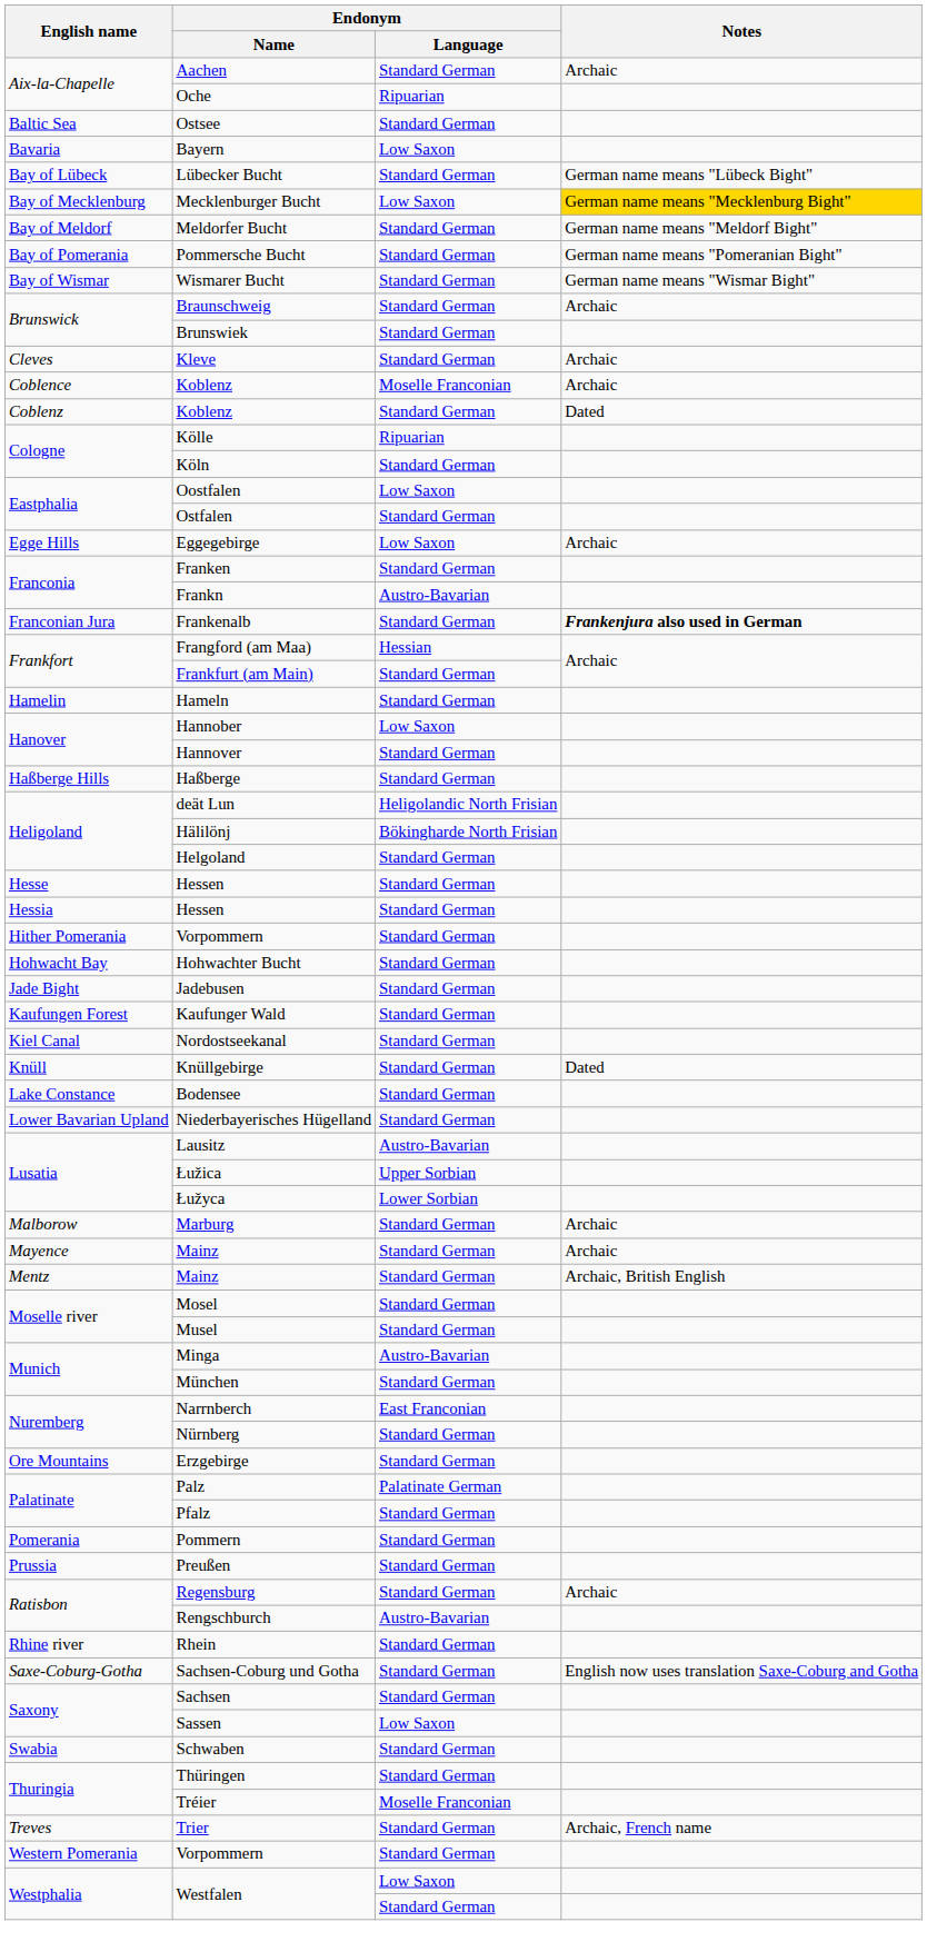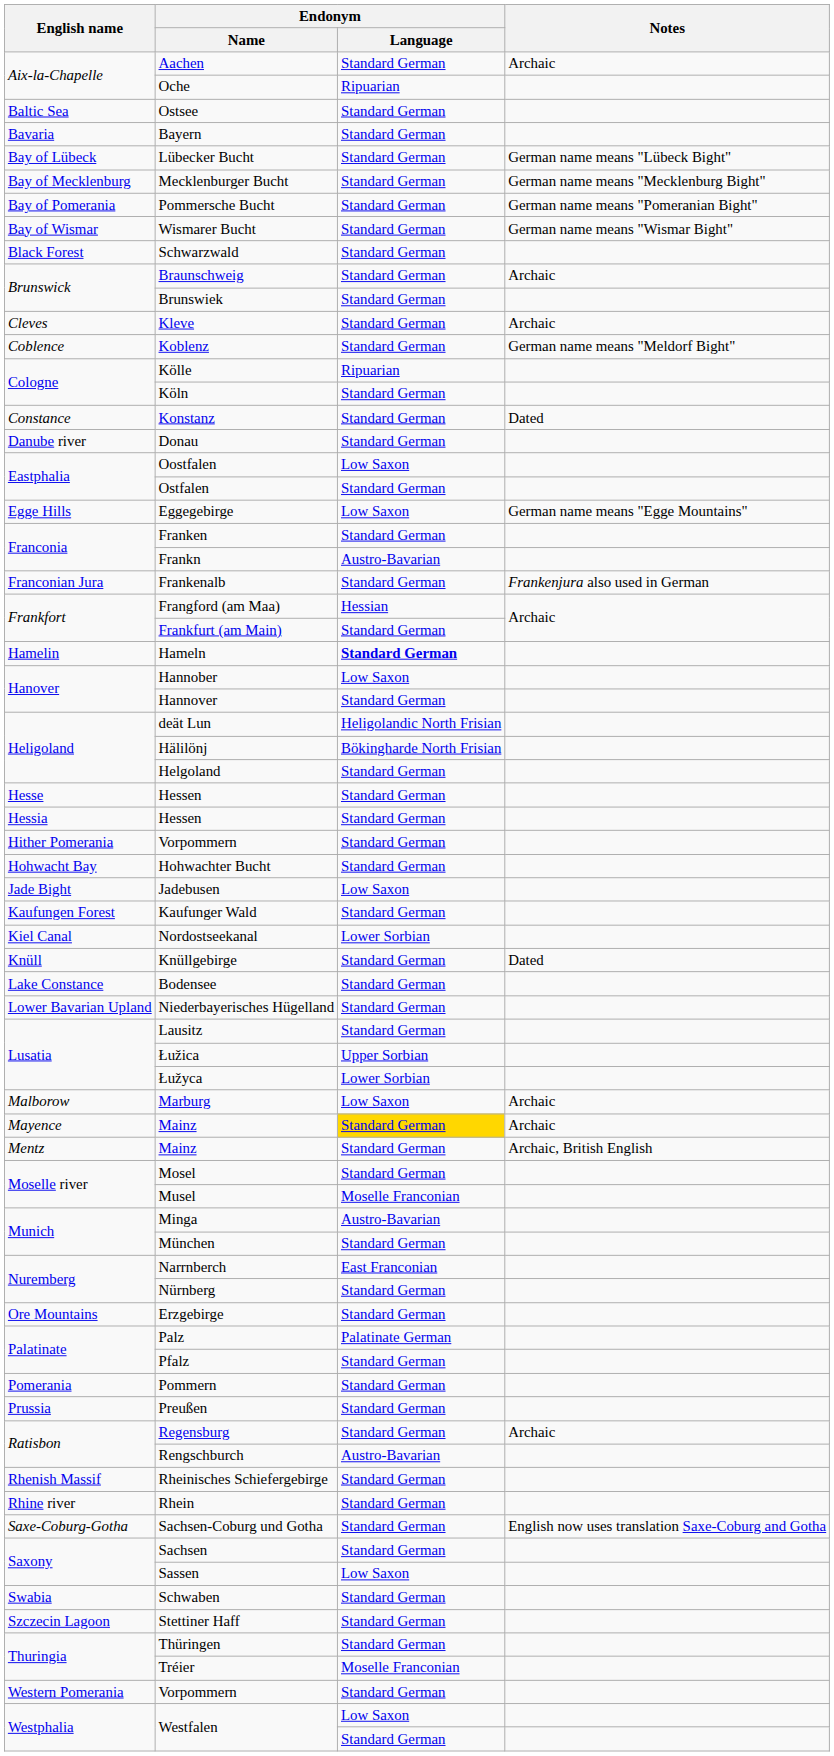Bayern | Endonym / Language: Low Saxon -> Standard German
Mecklenburger Bucht | Endonym / Language: Low Saxon -> Standard German
Mecklenburger Bucht | Notes: gold background -> no background
- row: Bay of Meldorf | Meldorfer Bucht | Standard German | German name means "Meldorf Bight"
+ row: Black Forest | Schwarzwald | Standard German
Coblence / Koblenz | Endonym / Language: Moselle Franconian -> Standard German
Coblence / Koblenz | Notes: Archaic -> German name means "Meldorf Bight"
- row: Coblenz | Koblenz | Standard German | Dated
+ row: Constance | Konstanz | Standard German | Dated
+ row: Danube river | Donau | Standard German
Eggegebirge | Notes: Archaic -> German name means "Egge Mountains"
Frankenalb | Notes: bold -> normal
Hameln | Endonym / Language: normal -> bold
- row: Haßberge Hills | Haßberge | Standard German
Jadebusen | Endonym / Language: Standard German -> Low Saxon
Nordostseekanal | Endonym / Language: Standard German -> Lower Sorbian
Lausitz | Endonym / Language: Austro-Bavarian -> Standard German
Marburg | Endonym / Language: Standard German -> Low Saxon
Mayence / Mainz | Endonym / Language: no background -> gold background
Musel | Endonym / Language: Standard German -> Moselle Franconian
+ row: Rhenish Massif | Rheinisches Schiefergebirge | Standard German
+ row: Szczecin Lagoon | Stettiner Haff | Standard German
- row: Treves | Trier | Standard German | Archaic, French name
